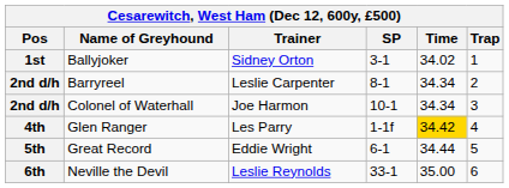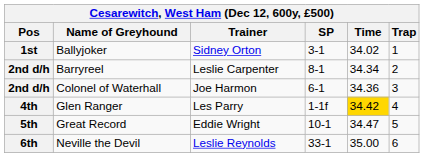Colonel of Waterhall | SP: 10-1 -> 6-1
Colonel of Waterhall | Time: 34.34 -> 34.36
Great Record | SP: 6-1 -> 10-1
Great Record | Time: 34.44 -> 34.47
